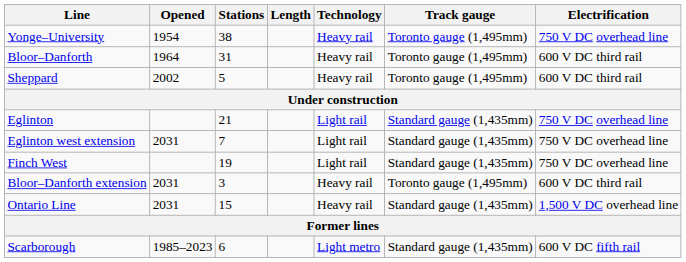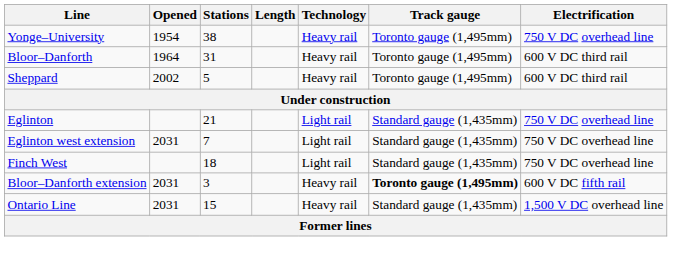Finch West | Stations: 19 -> 18
Bloor–Danforth extension | Track gauge: normal -> bold
Bloor–Danforth extension | Electrification: 600 V DC third rail -> 600 V DC fifth rail
- row: Scarborough | 1985–2023 | 6 | Light metro | Standard gauge (1,435mm) | 600 V DC fifth rail
